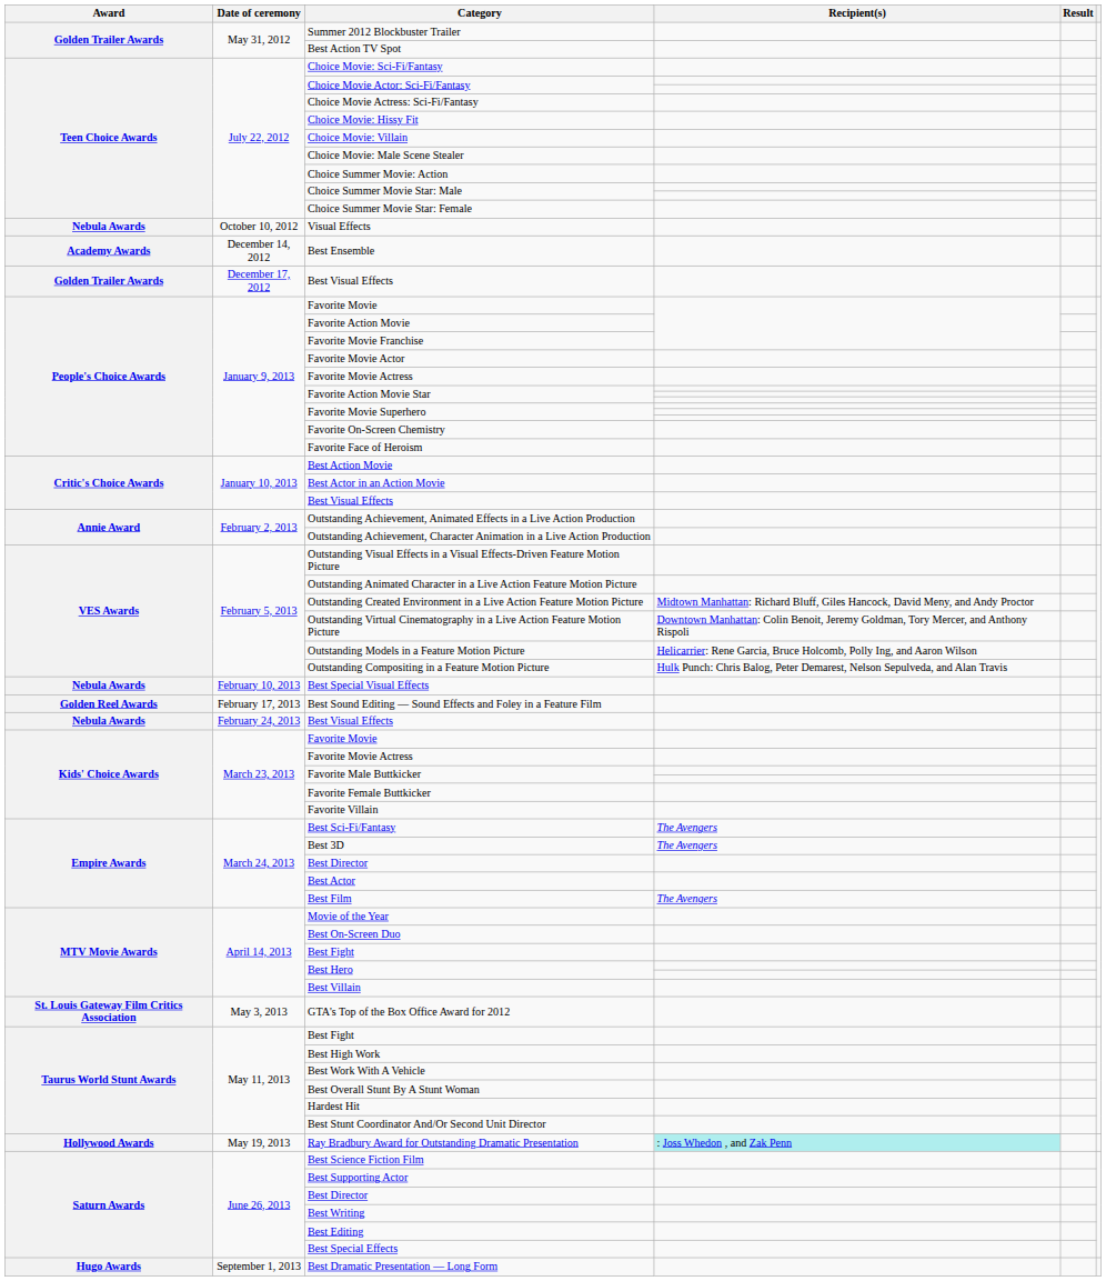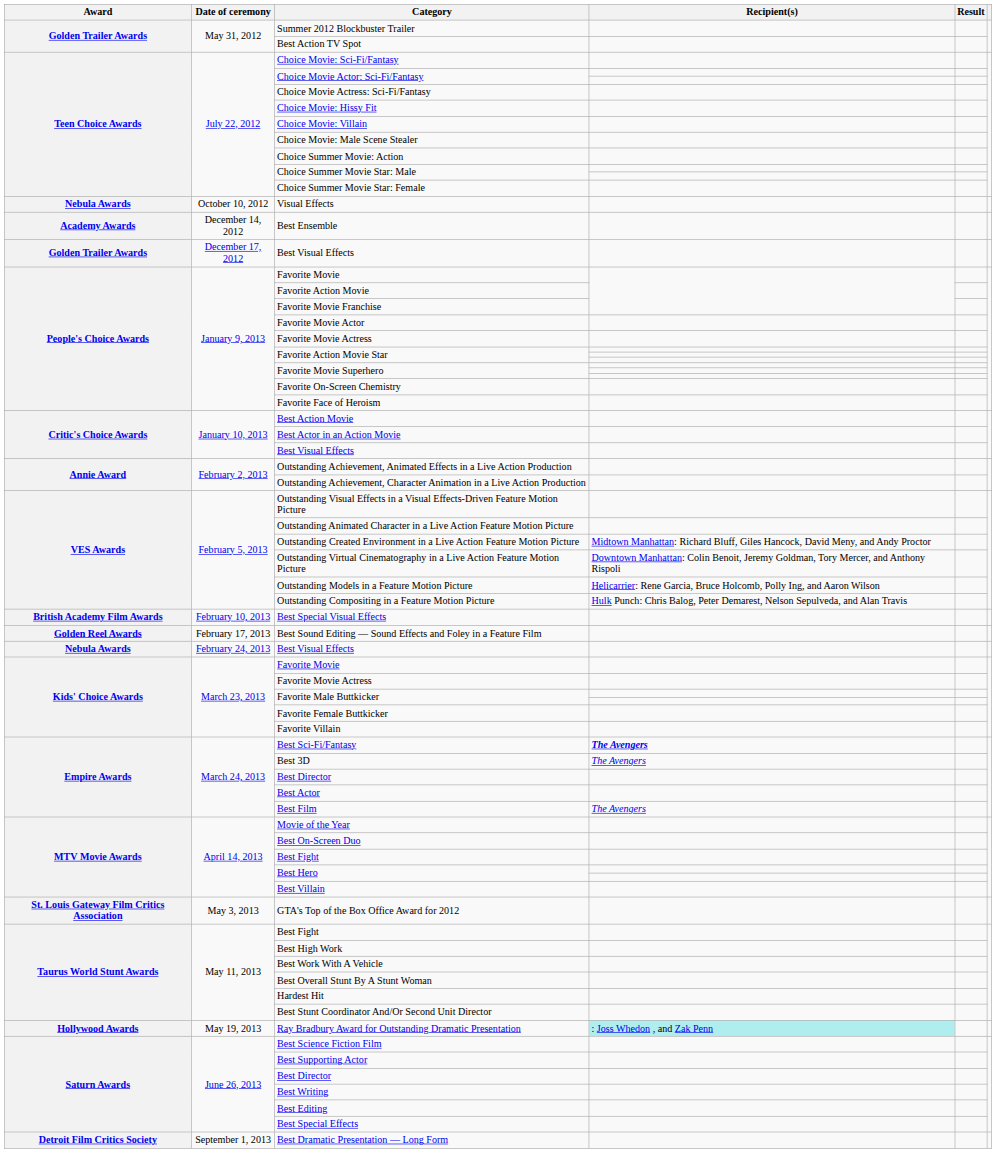Best Special Visual Effects | Award: Nebula Awards -> British Academy Film Awards
Best Sci-Fi/Fantasy | Recipient(s): normal -> bold
Best Dramatic Presentation — Long Form | Award: Hugo Awards -> Detroit Film Critics Society
